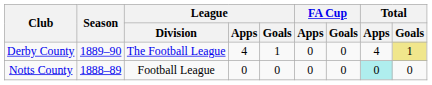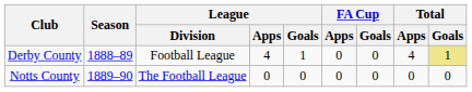Derby County | Season: 1889–90 -> 1888–89
Derby County | League / Division: The Football League -> Football League
Notts County | Season: 1888–89 -> 1889–90
Notts County | League / Division: Football League -> The Football League
Notts County | Total / Apps: paleturquoise background -> no background
